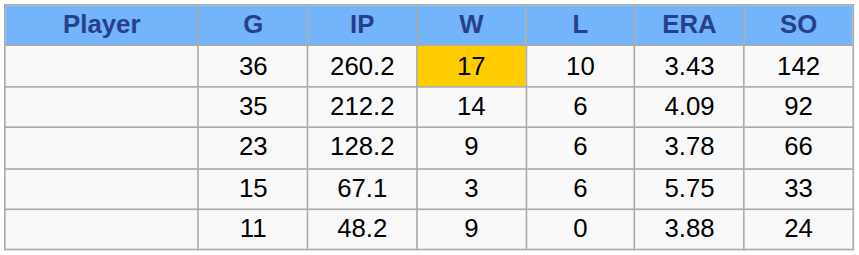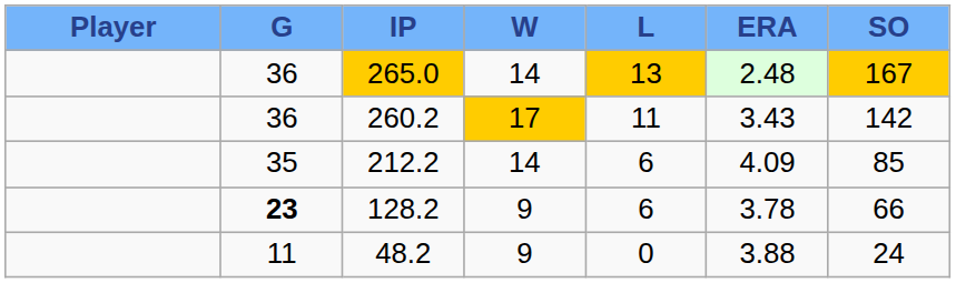+ row: 36 | 265.0 | 14 | 13 | 2.48 | 167
260.2 | L: 10 -> 11
212.2 | SO: 92 -> 85
128.2 | G: normal -> bold
- row: 15 | 67.1 | 3 | 6 | 5.75 | 33
